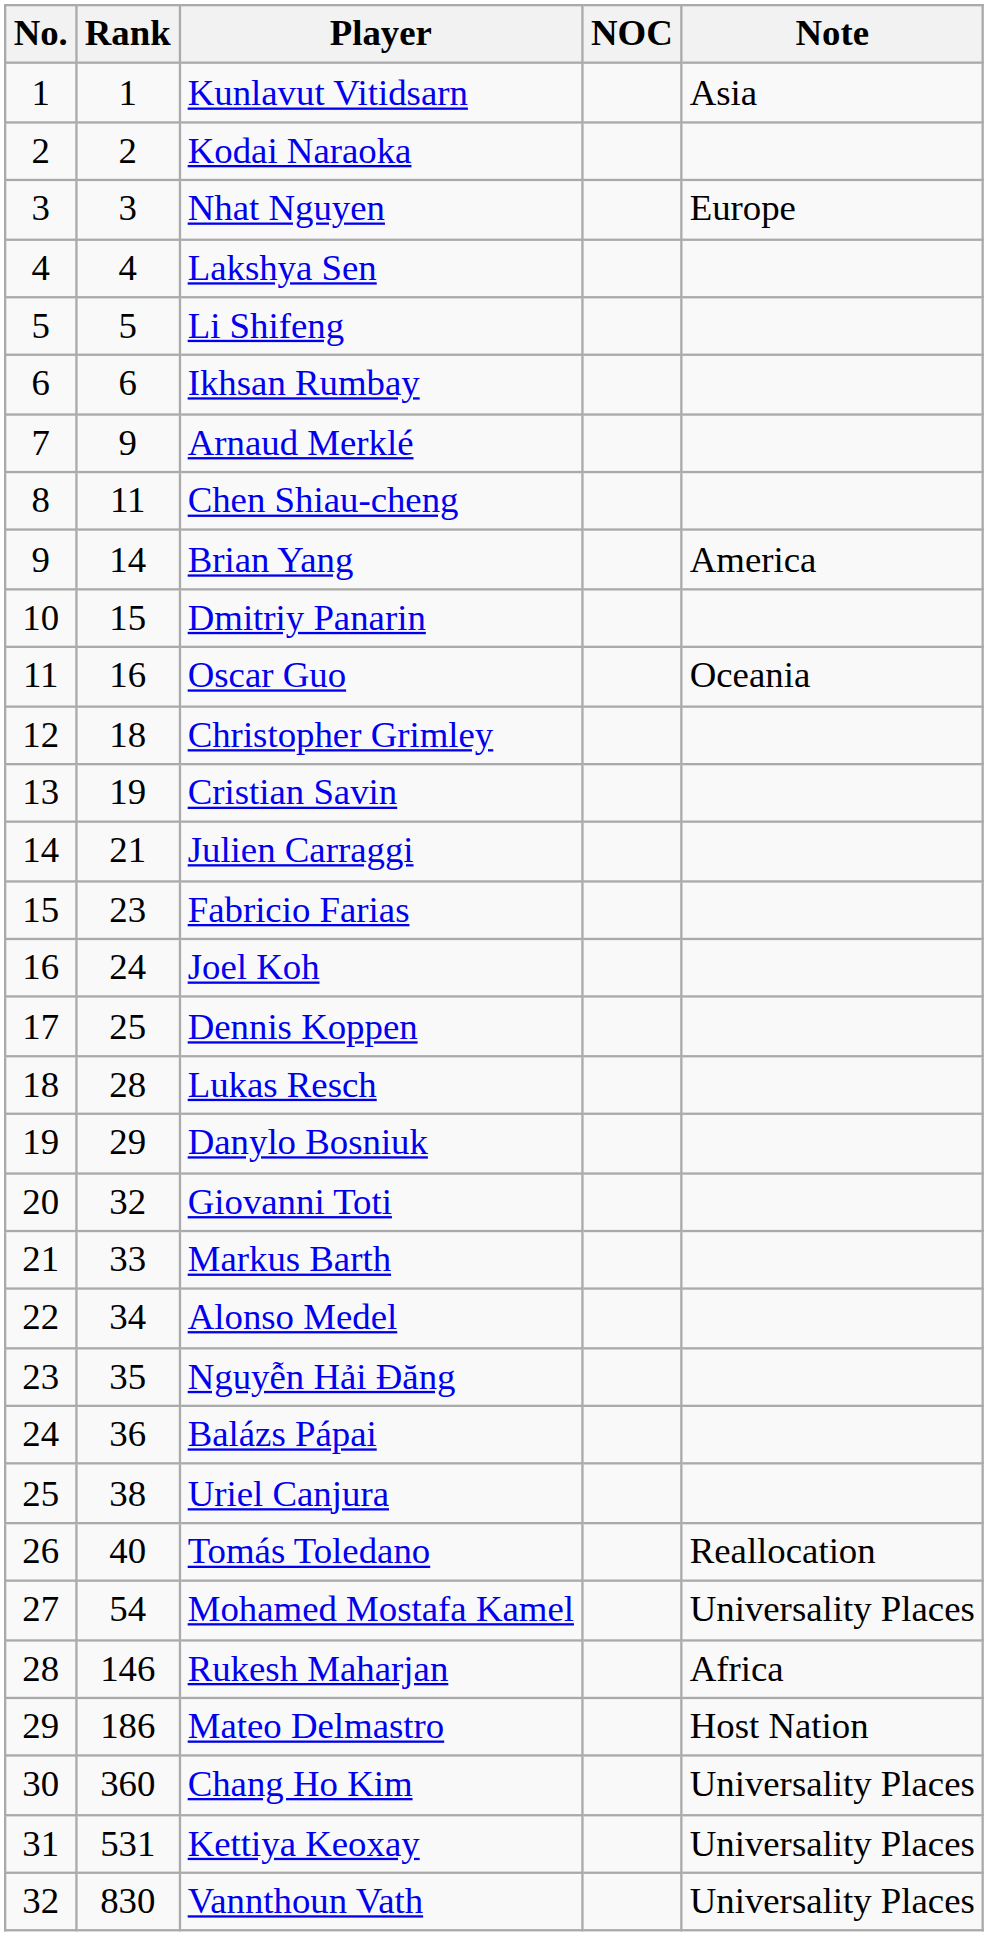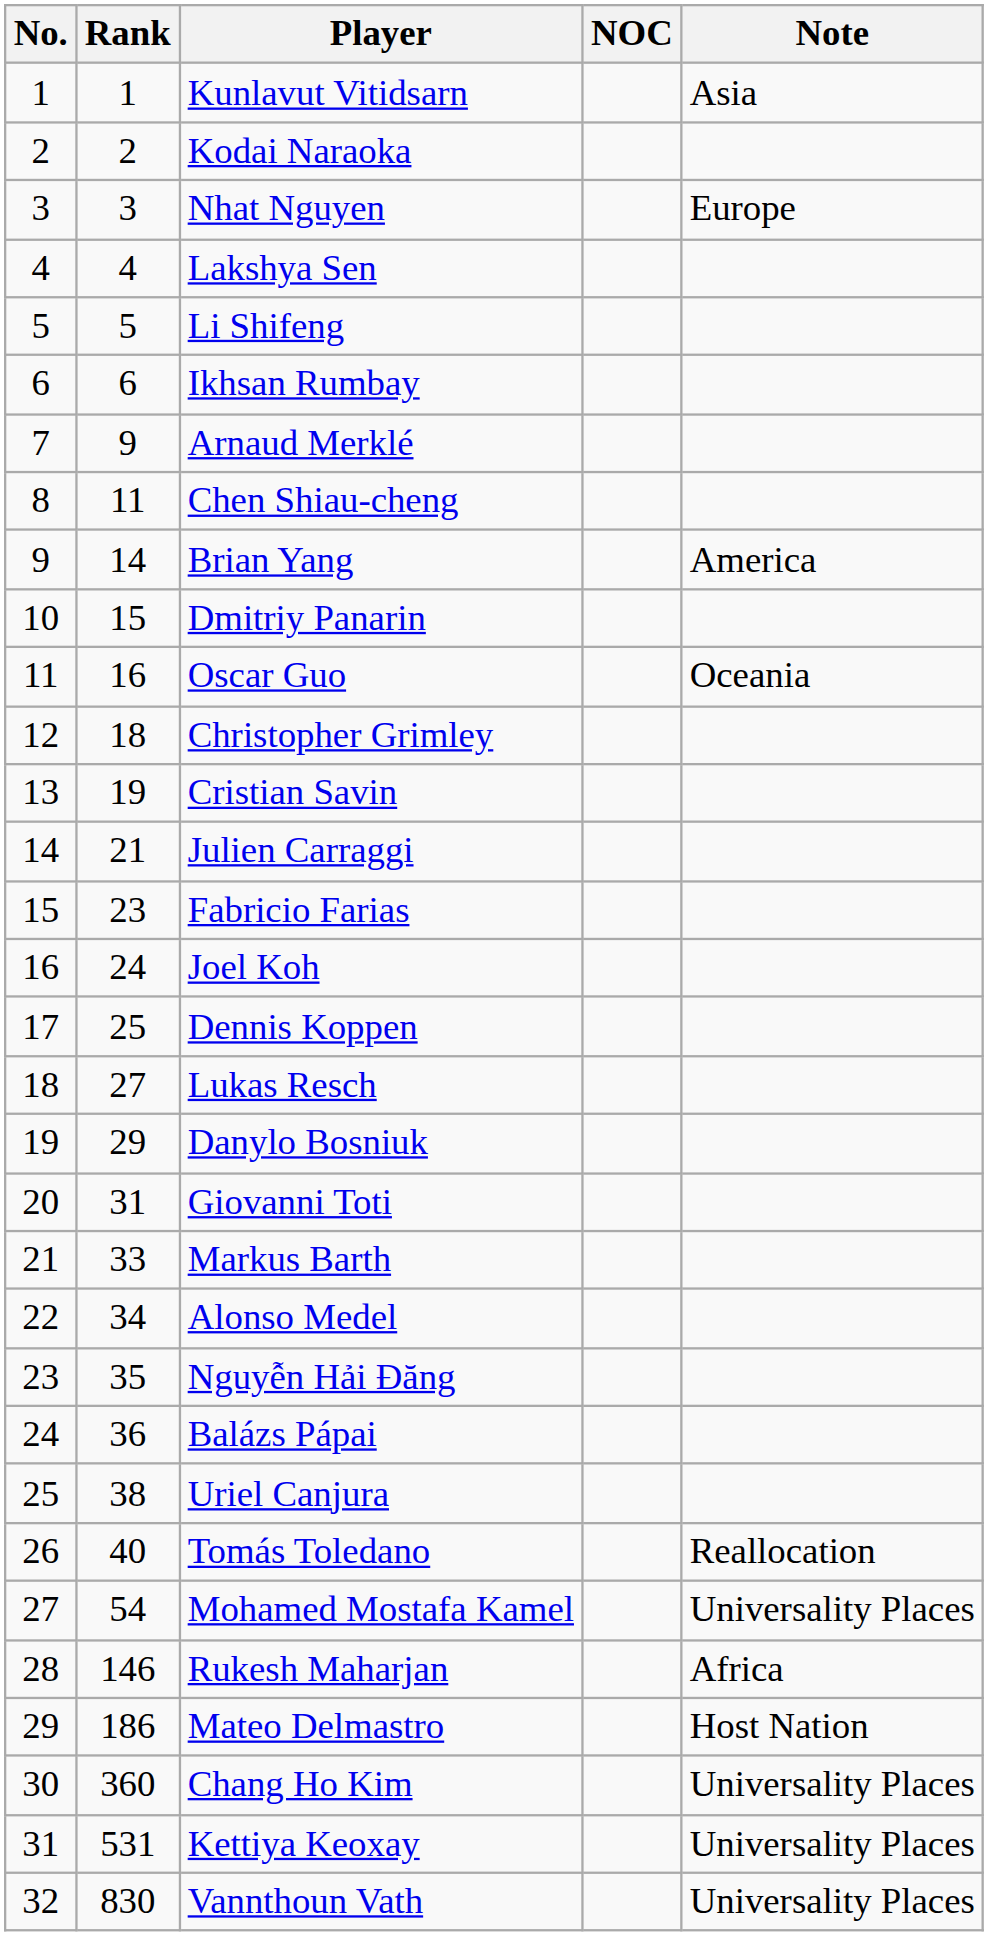Lukas Resch | Rank: 28 -> 27
Giovanni Toti | Rank: 32 -> 31
